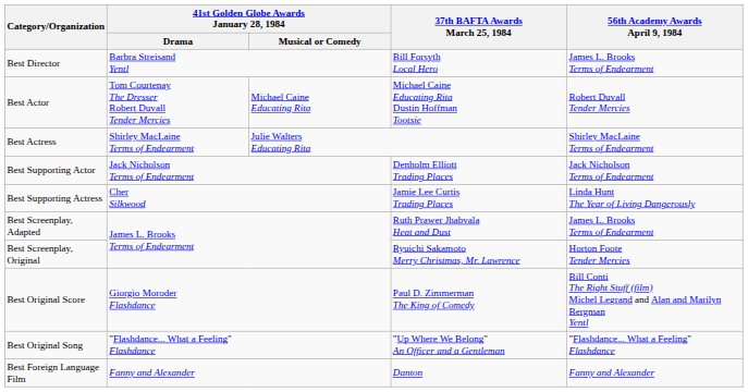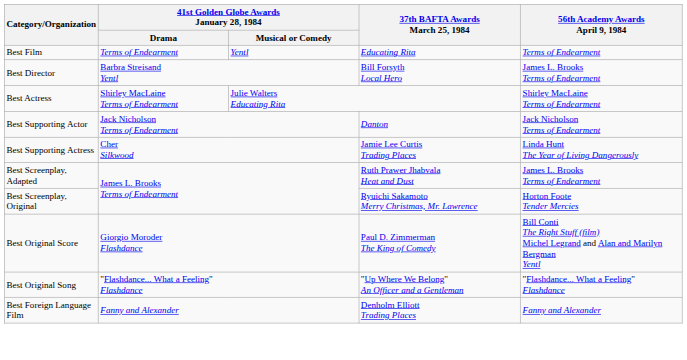+ row: Best Film | Terms of Endearment | Yentl | Educating Rita | Terms of Endearment
- row: Best Actor | Tom Courtenay The Dresser Robert Duvall Tender Mercies | Michael Caine Educating Rita | Michael Caine Educating Rita Dustin Hoffman Tootsie | Robert Duvall Tender Mercies
Best Supporting Actor | 37th BAFTA Awards March 25, 1984: Denholm Elliott Trading Places -> Danton
Best Foreign Language Film | 37th BAFTA Awards March 25, 1984: Danton -> Denholm Elliott Trading Places
